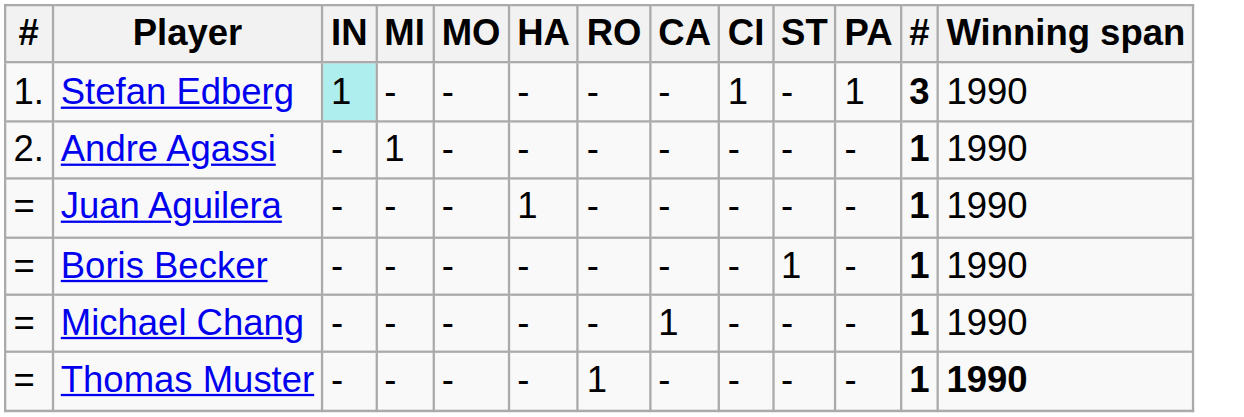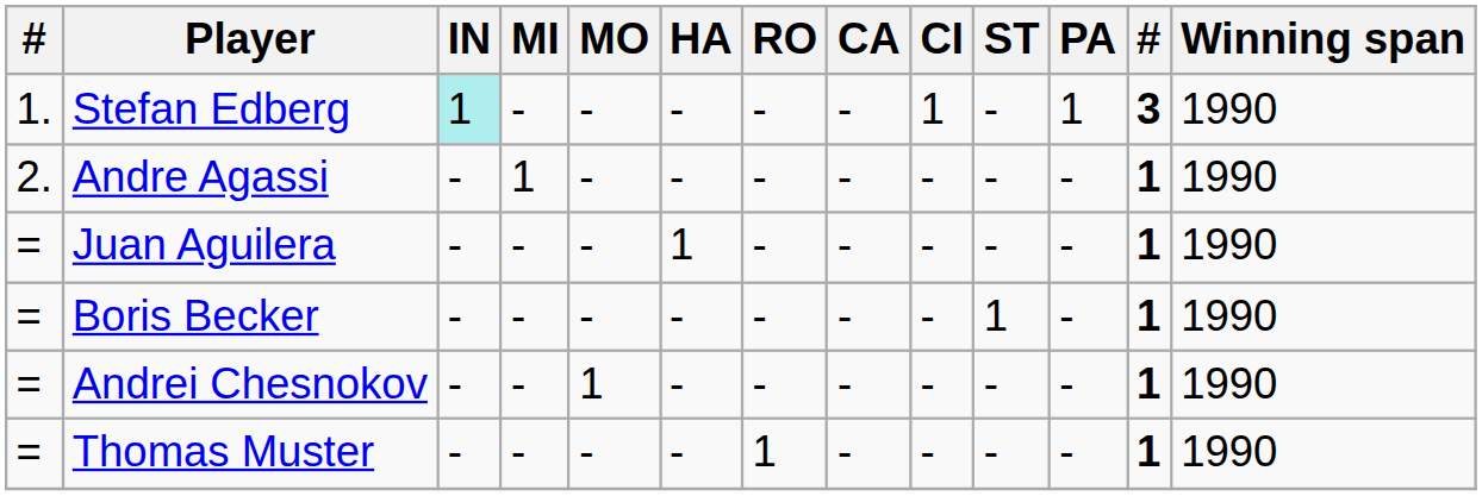- row: = | Michael Chang | - | - | - | - | - | 1 | - | - | - | 1 | 1990
+ row: = | Andrei Chesnokov | - | - | 1 | - | - | - | - | - | - | 1 | 1990
Thomas Muster | Winning span: bold -> normal
